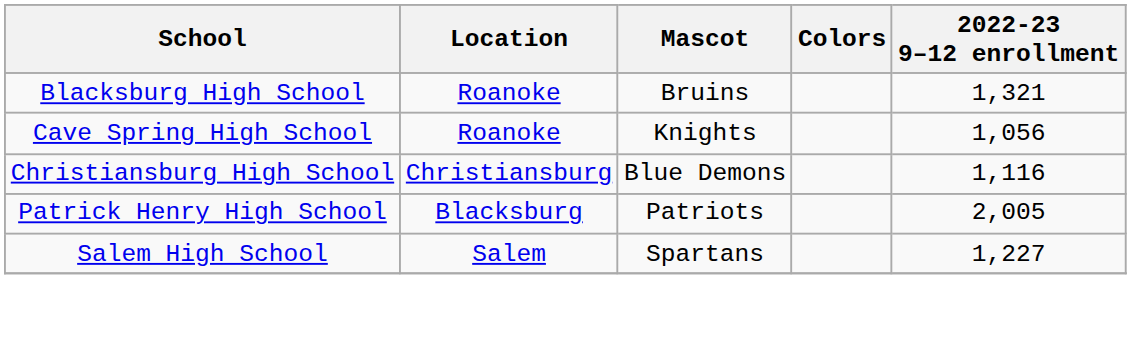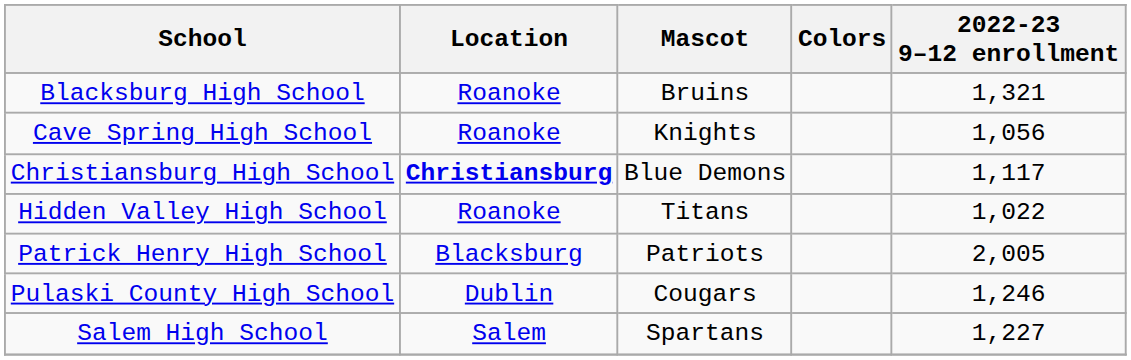Christiansburg High School | Location: normal -> bold
Christiansburg High School | 2022-23 9–12 enrollment: 1,116 -> 1,117
+ row: Hidden Valley High School | Roanoke | Titans | 1,022
+ row: Pulaski County High School | Dublin | Cougars | 1,246
